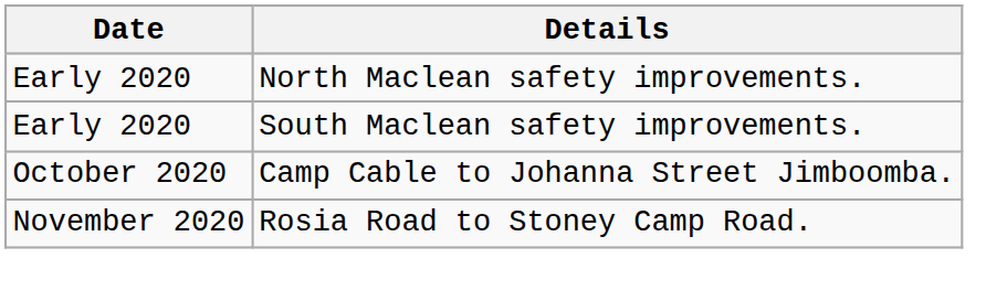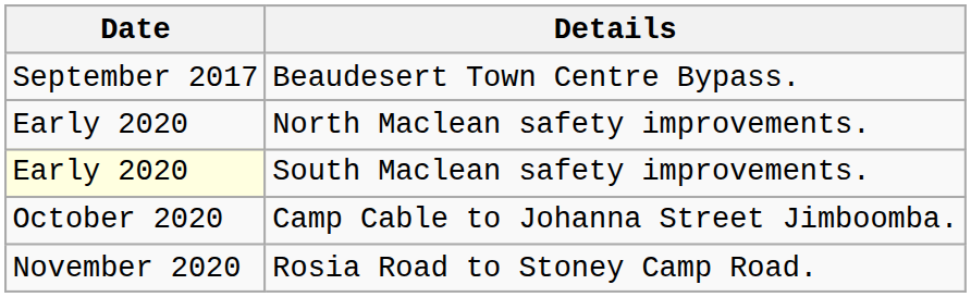+ row: September 2017 | Beaudesert Town Centre Bypass.
South Maclean safety improvements. | Date: no background -> lightyellow background
